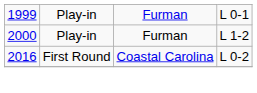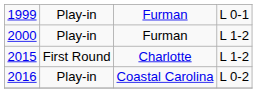+ row: 2015 | First Round | Charlotte | L 1-2
Coastal Carolina | column 2: First Round -> Play-in
